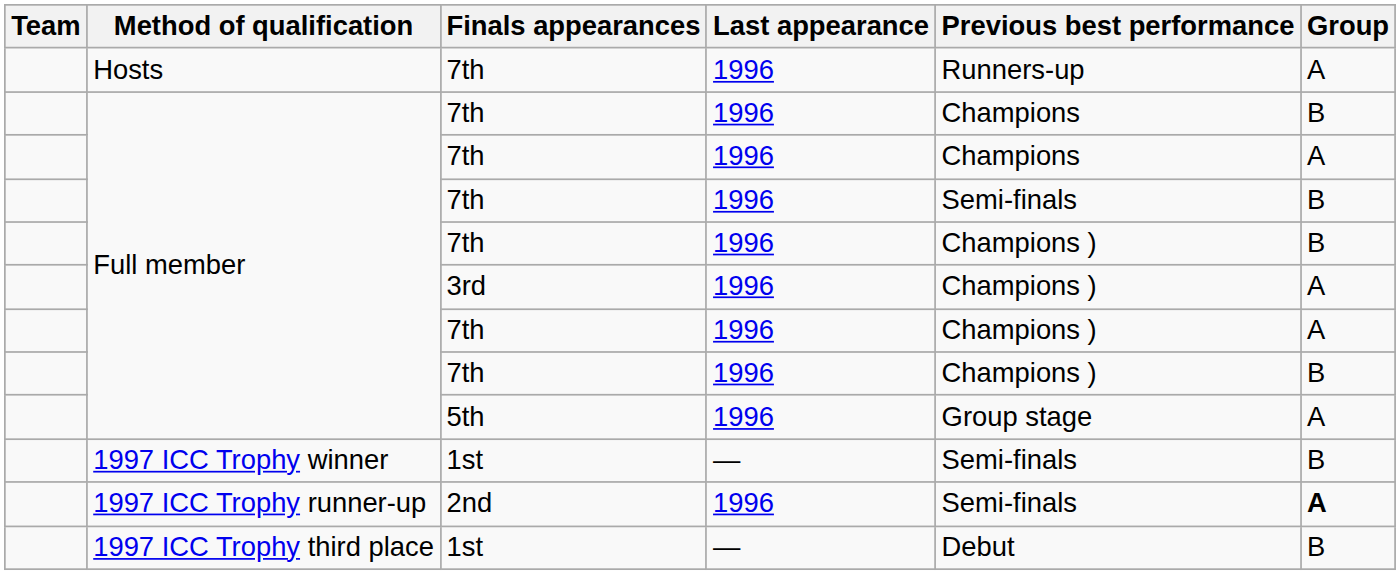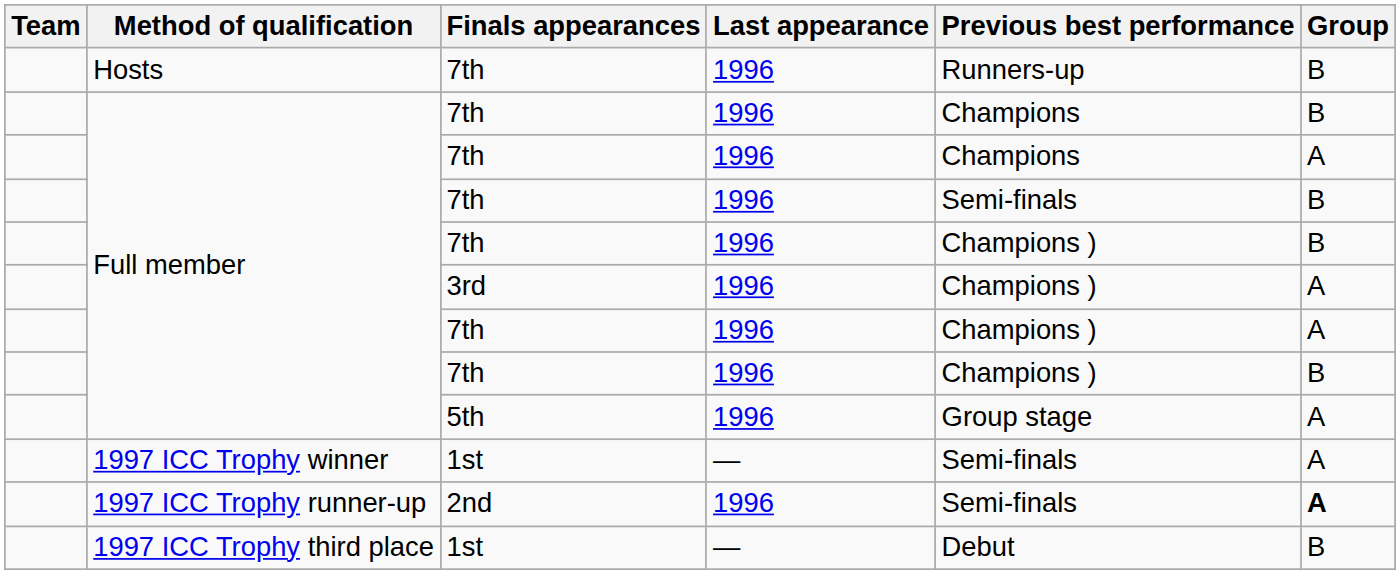Hosts | Group: A -> B
1997 ICC Trophy winner | Group: B -> A
